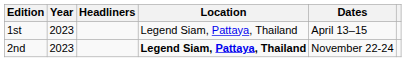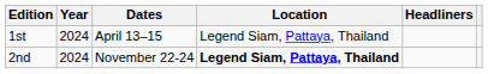columns swapped: Dates <-> Headliners
1st | Year: 2023 -> 2024
2nd | Year: 2023 -> 2024
